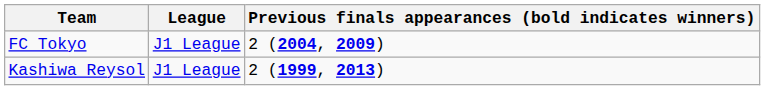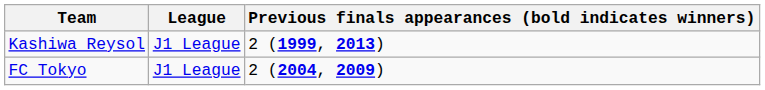rows swapped: Kashiwa Reysol <-> FC Tokyo
